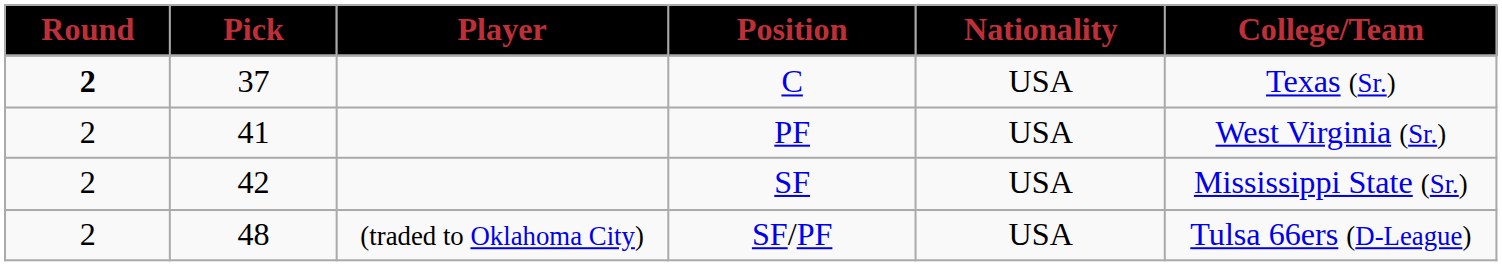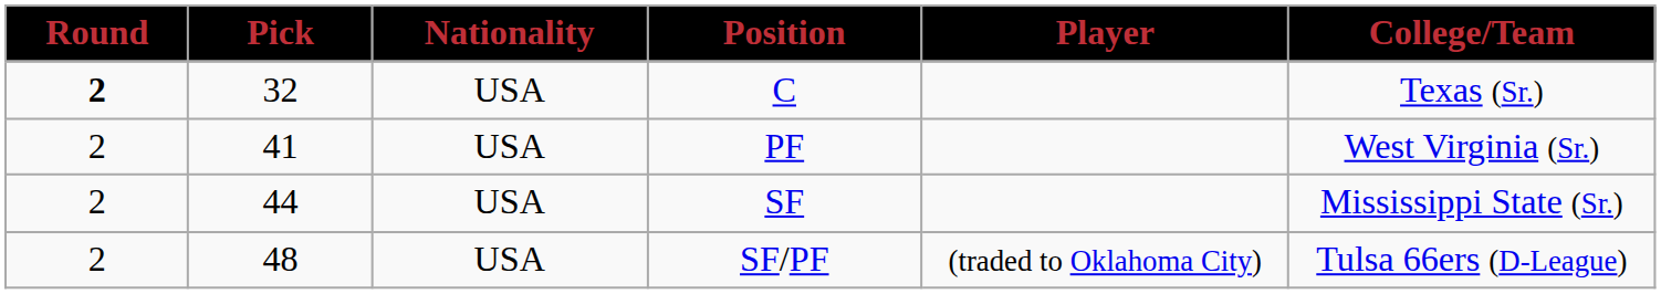columns swapped: Player <-> Nationality
C | Pick: 37 -> 32
SF | Pick: 42 -> 44
